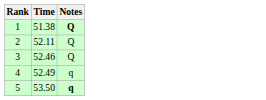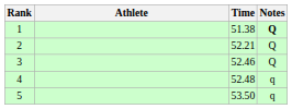+ column: Athlete
2 | Time: 52.11 -> 52.21
4 | Time: 52.49 -> 52.48
5 | Notes: bold -> normal
